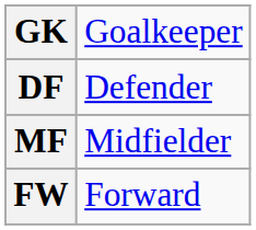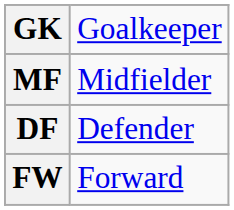rows swapped: DF <-> MF
